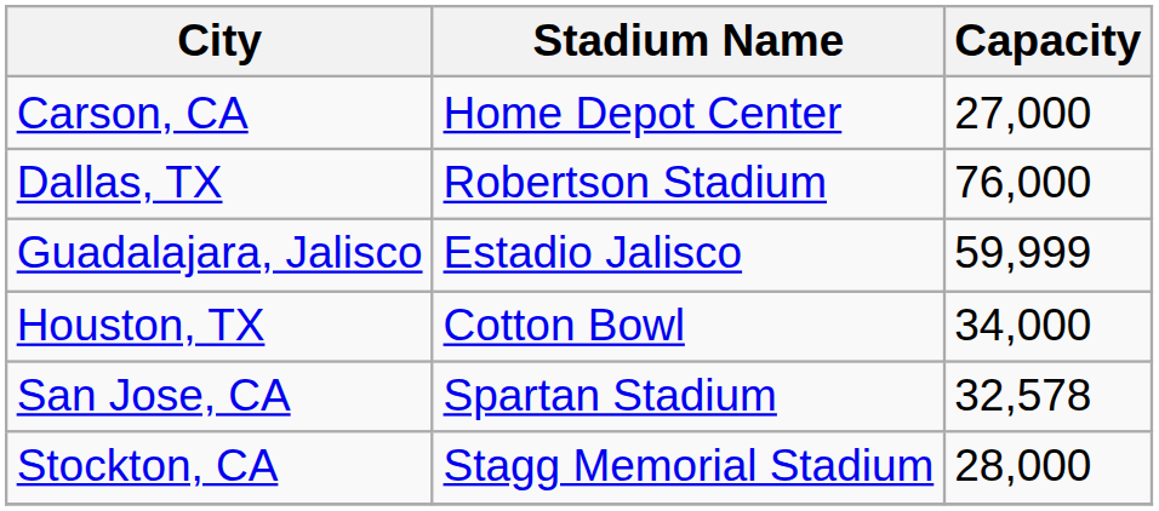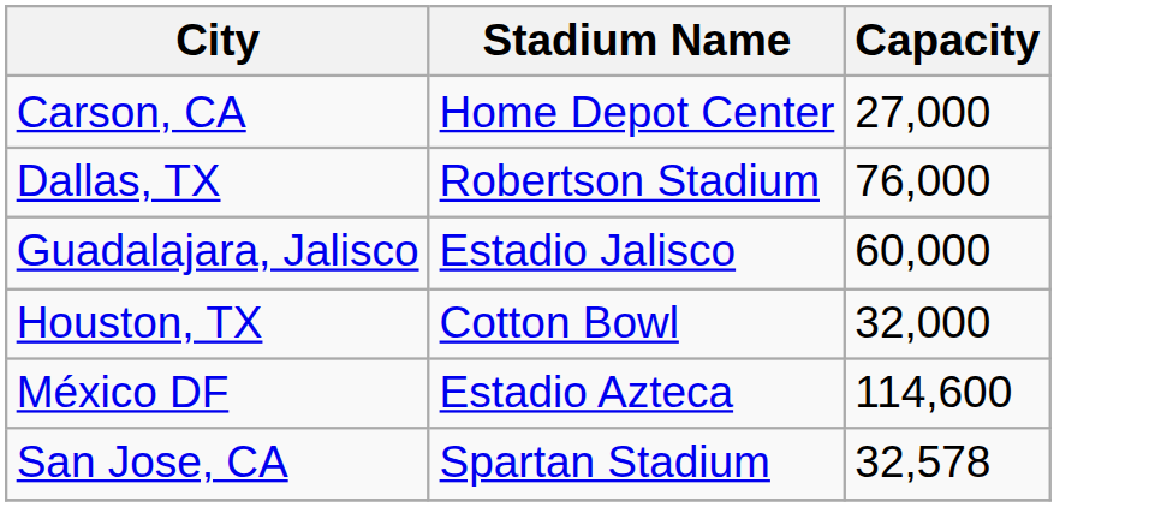Guadalajara, Jalisco | Capacity: 59,999 -> 60,000
Houston, TX | Capacity: 34,000 -> 32,000
+ row: México DF | Estadio Azteca | 114,600
- row: Stockton, CA | Stagg Memorial Stadium | 28,000
